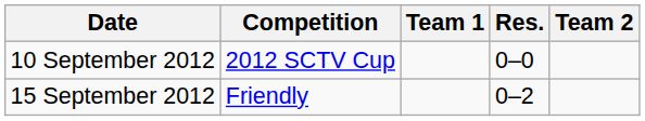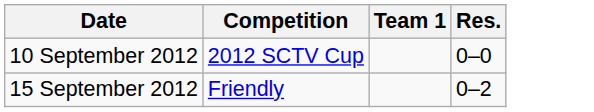- column: Team 2
